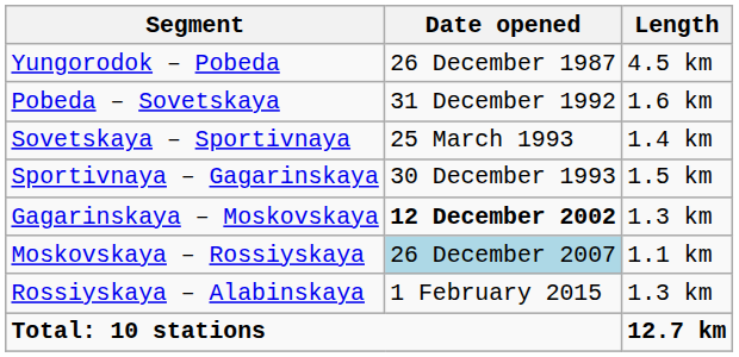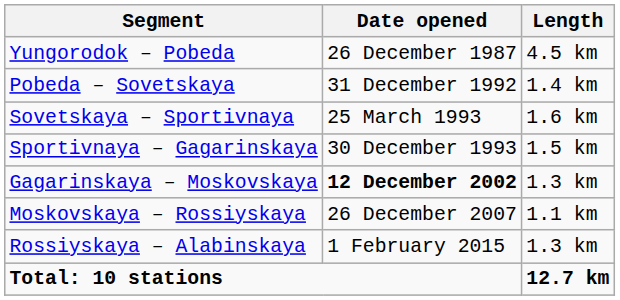Pobeda – Sovetskaya | Length: 1.6 km -> 1.4 km
Sovetskaya – Sportivnaya | Length: 1.4 km -> 1.6 km
Moskovskaya – Rossiyskaya | Date opened: lightblue background -> no background
